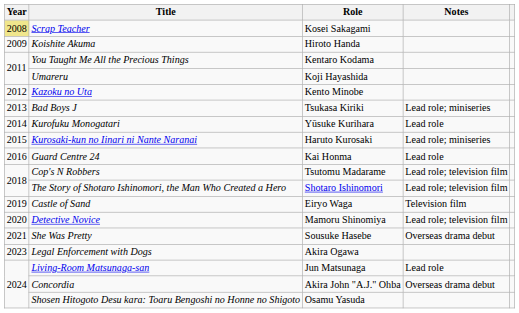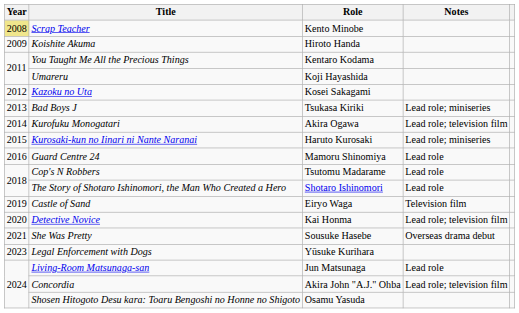Scrap Teacher | Role: Kosei Sakagami -> Kento Minobe
Kazoku no Uta | Role: Kento Minobe -> Kosei Sakagami
Kurofuku Monogatari | Role: Yūsuke Kurihara -> Akira Ogawa
Kurofuku Monogatari | Notes: Lead role -> Lead role; television film
Guard Centre 24 | Role: Kai Honma -> Mamoru Shinomiya
Cop's N Robbers | Notes: Lead role; television film -> Lead role
The Story of Shotaro Ishinomori, the Man Who Created a Hero | Notes: Lead role; television film -> Lead role
Detective Novice | Role: Mamoru Shinomiya -> Kai Honma
Legal Enforcement with Dogs | Role: Akira Ogawa -> Yūsuke Kurihara
Concordia | Notes: Overseas drama debut -> Lead role; television film
